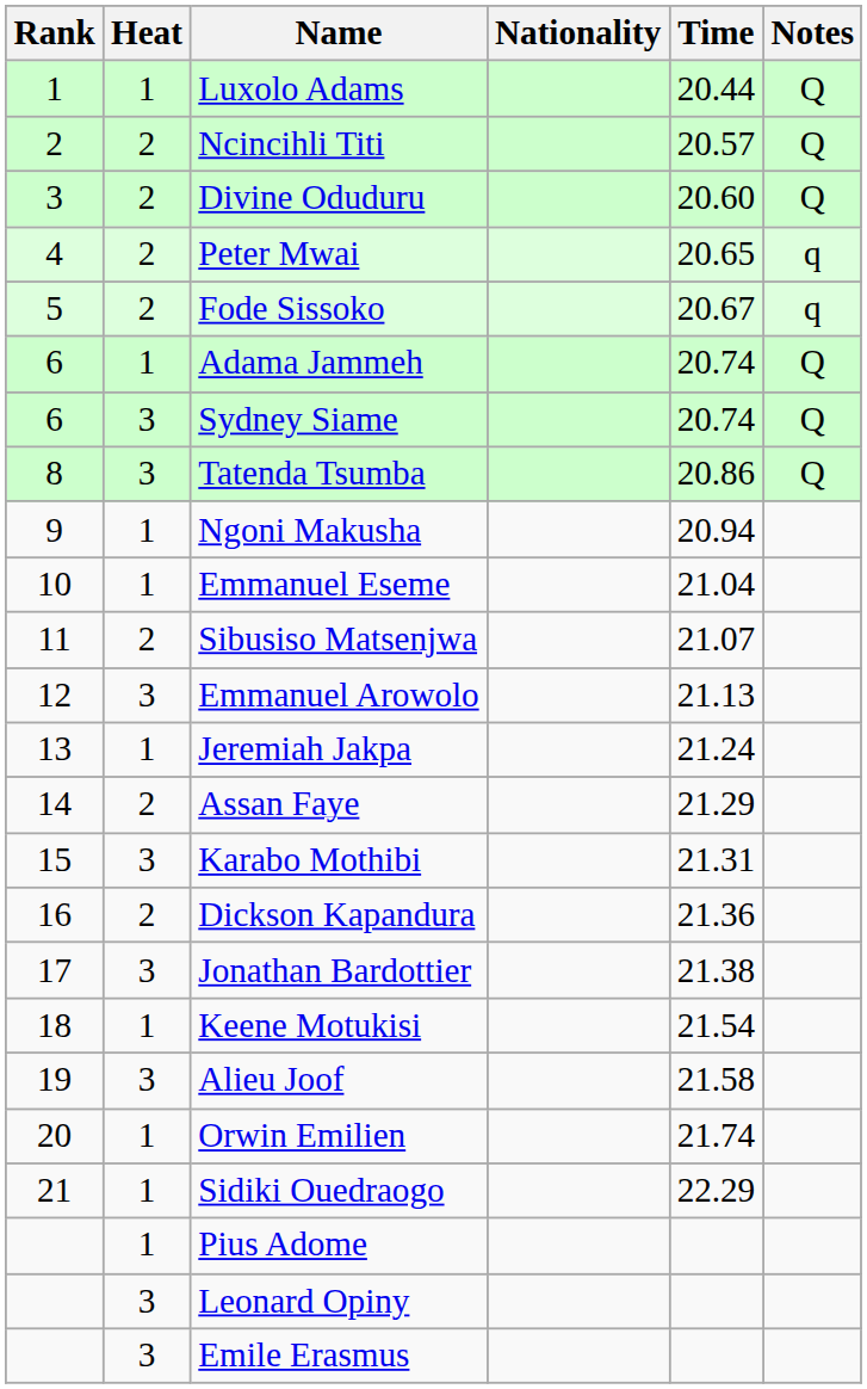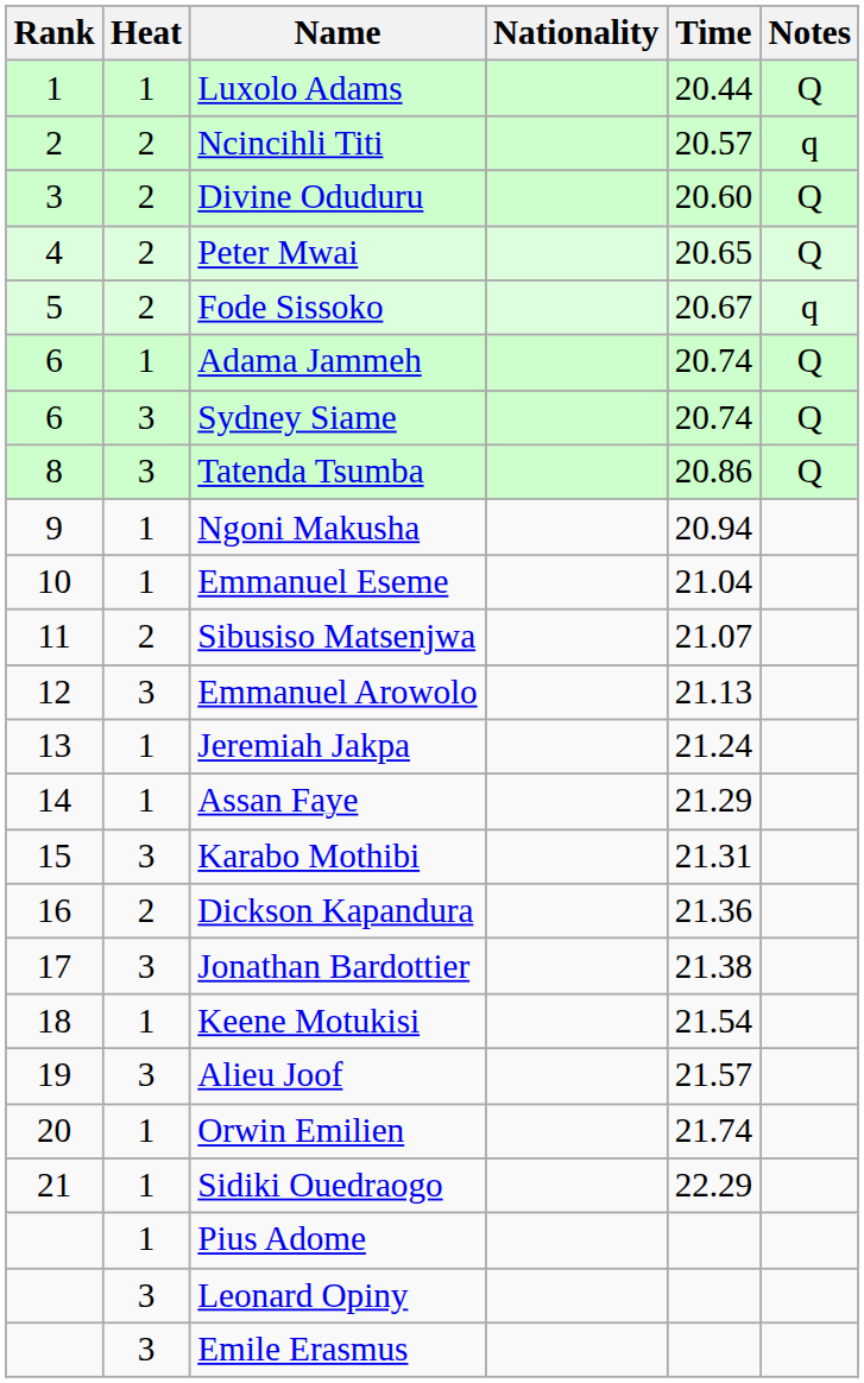Ncincihli Titi | Notes: Q -> q
Peter Mwai | Notes: q -> Q
Assan Faye | Heat: 2 -> 1
Alieu Joof | Time: 21.58 -> 21.57
